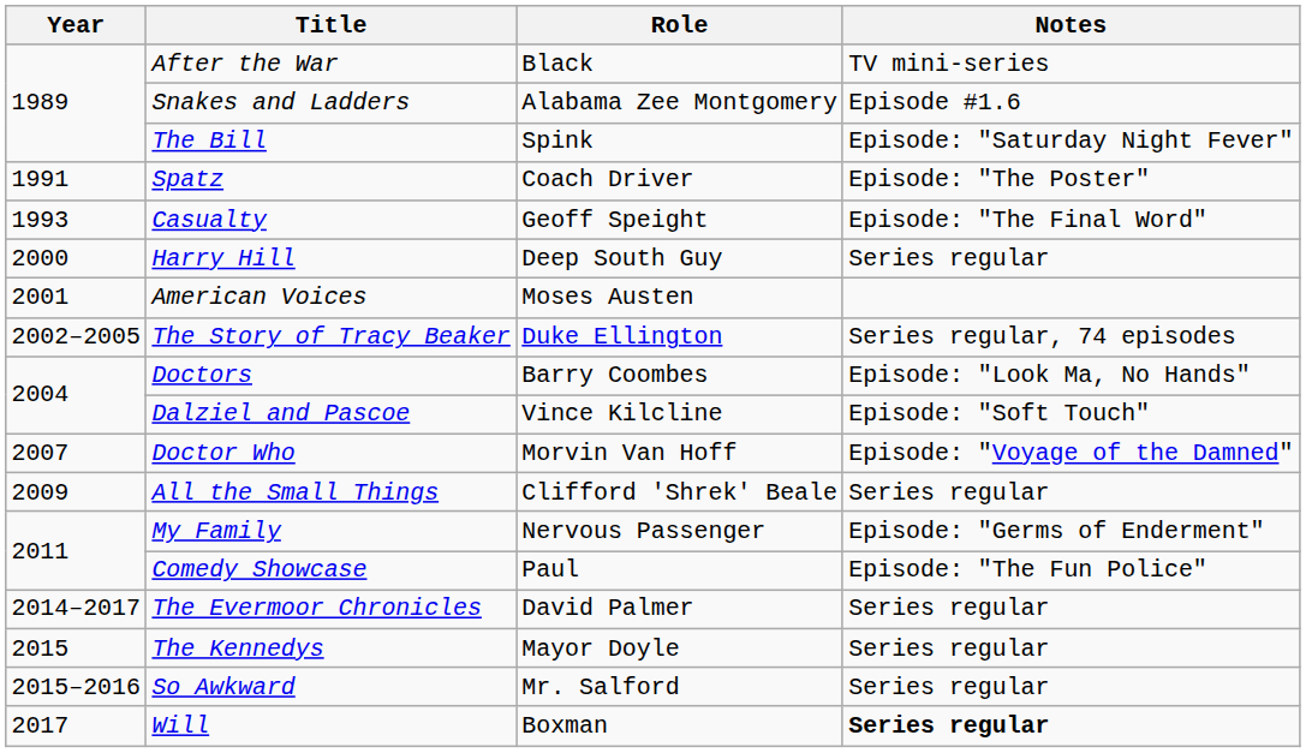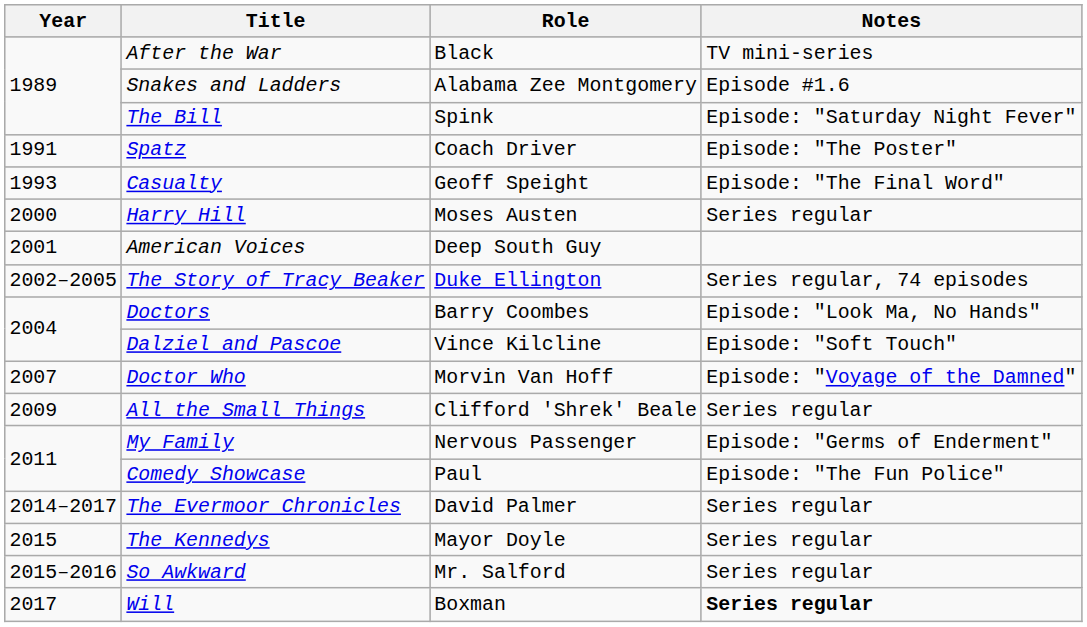Harry Hill | Role: Deep South Guy -> Moses Austen
American Voices | Role: Moses Austen -> Deep South Guy
